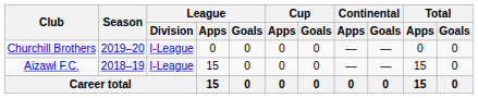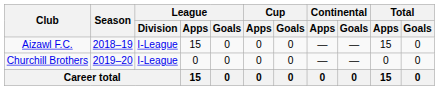rows swapped: Aizawl F.C. <-> Churchill Brothers
